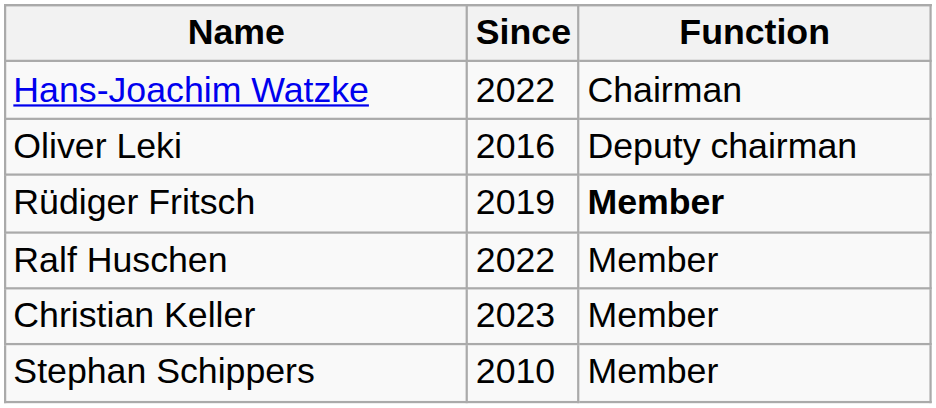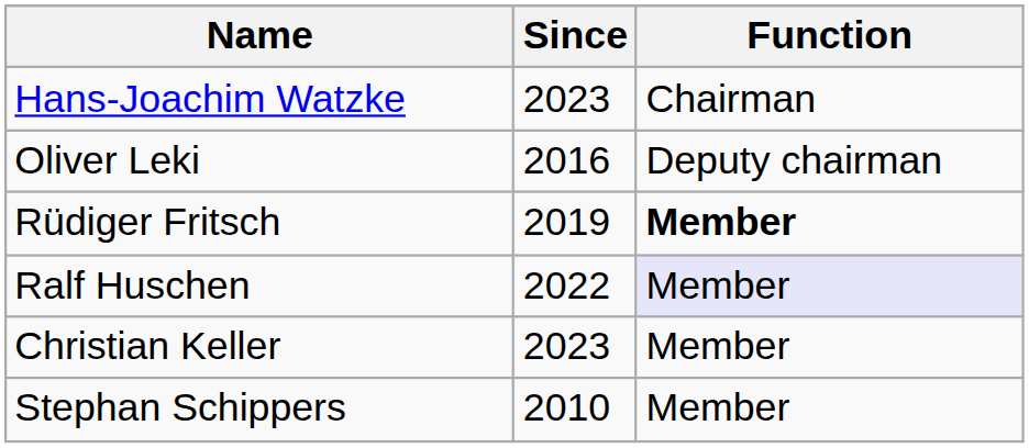Hans-Joachim Watzke | Since: 2022 -> 2023
Ralf Huschen | Function: no background -> lavender background
